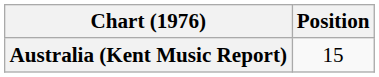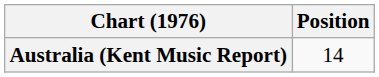Australia (Kent Music Report) | Position: 15 -> 14
